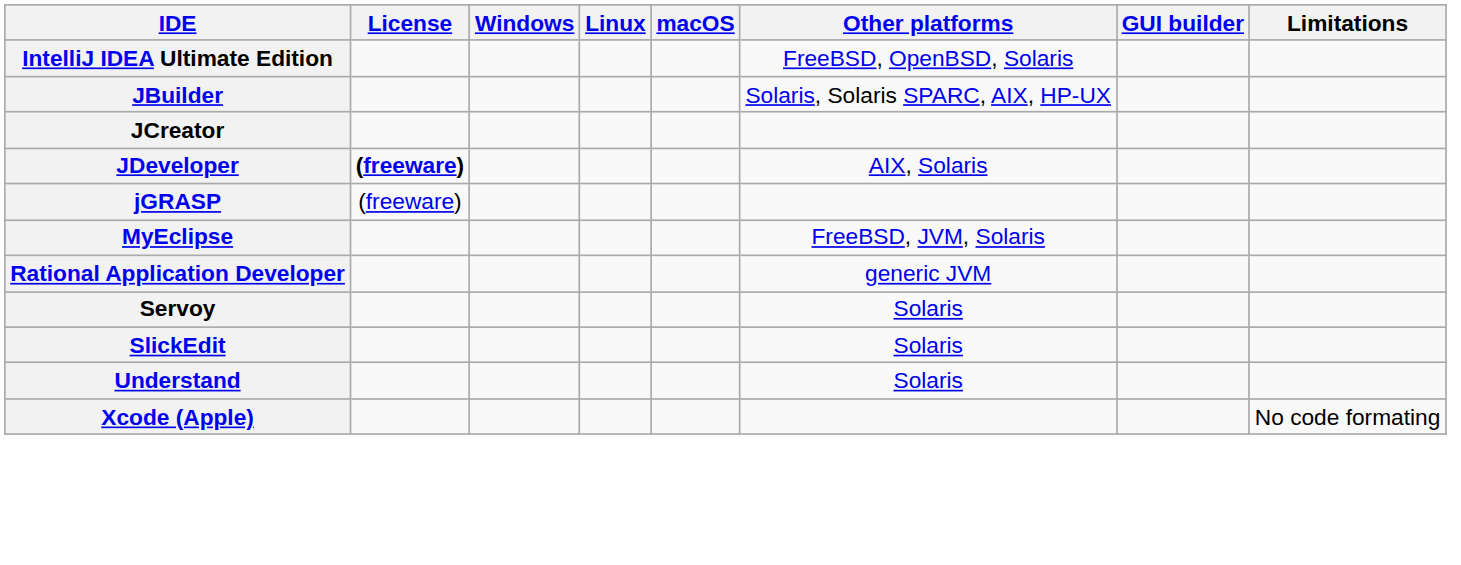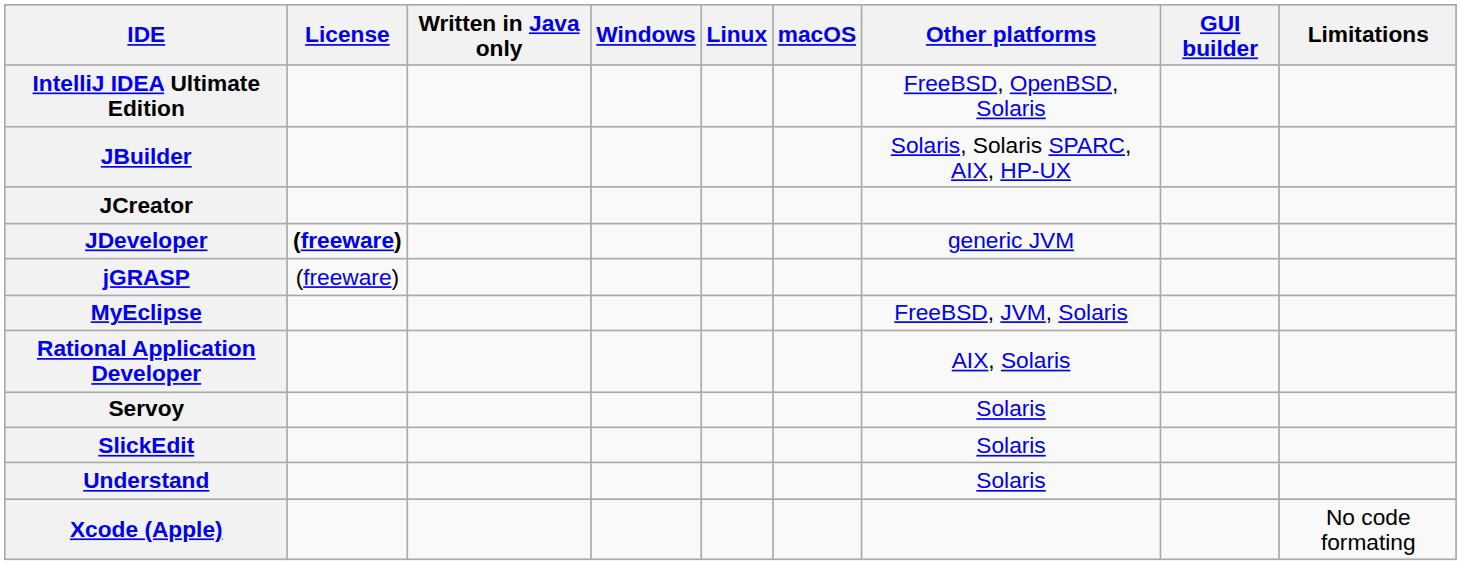+ column: Written in Java only
JDeveloper | Other platforms: AIX, Solaris -> generic JVM
Rational Application Developer | Other platforms: generic JVM -> AIX, Solaris
